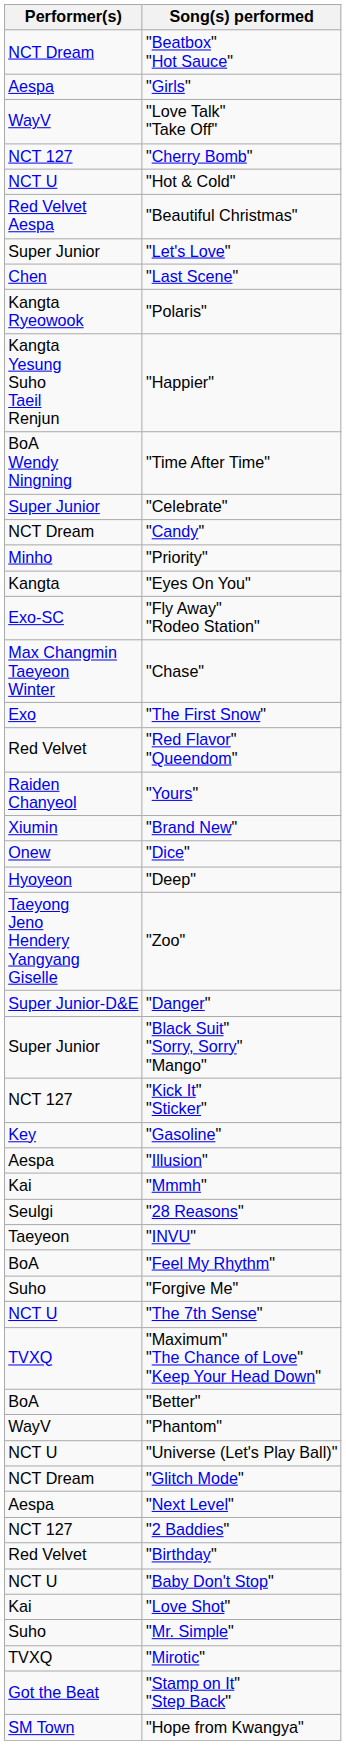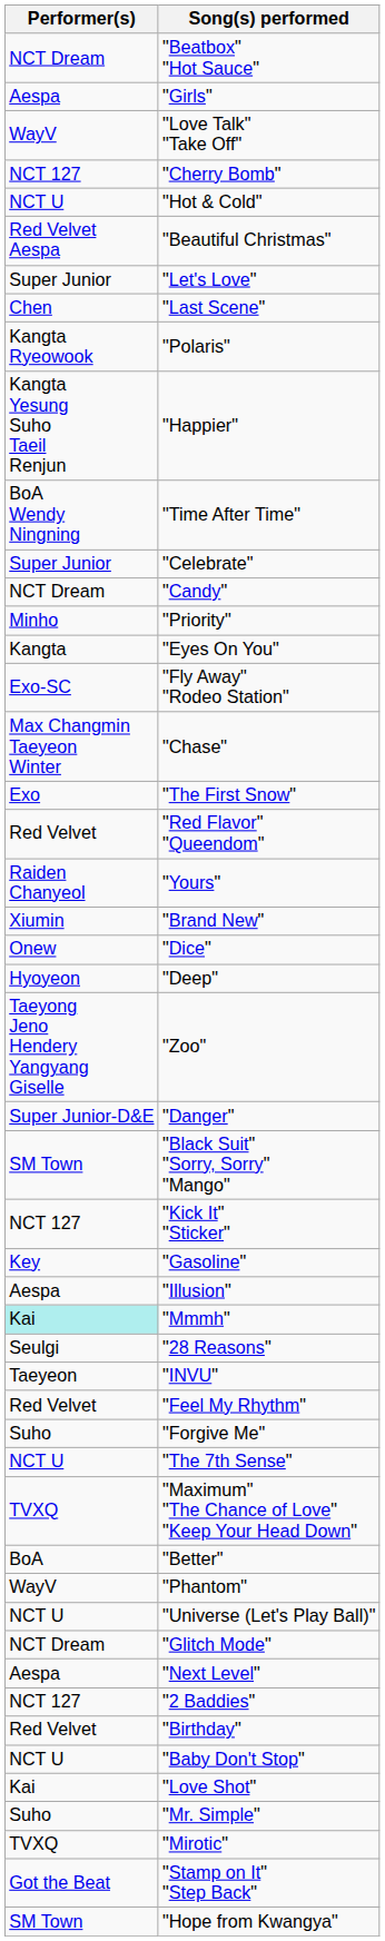"Black Suit" "Sorry, Sorry" "Mango" | Performer(s): Super Junior -> SM Town
"Mmmh" | Performer(s): no background -> paleturquoise background
"Feel My Rhythm" | Performer(s): BoA -> Red Velvet
